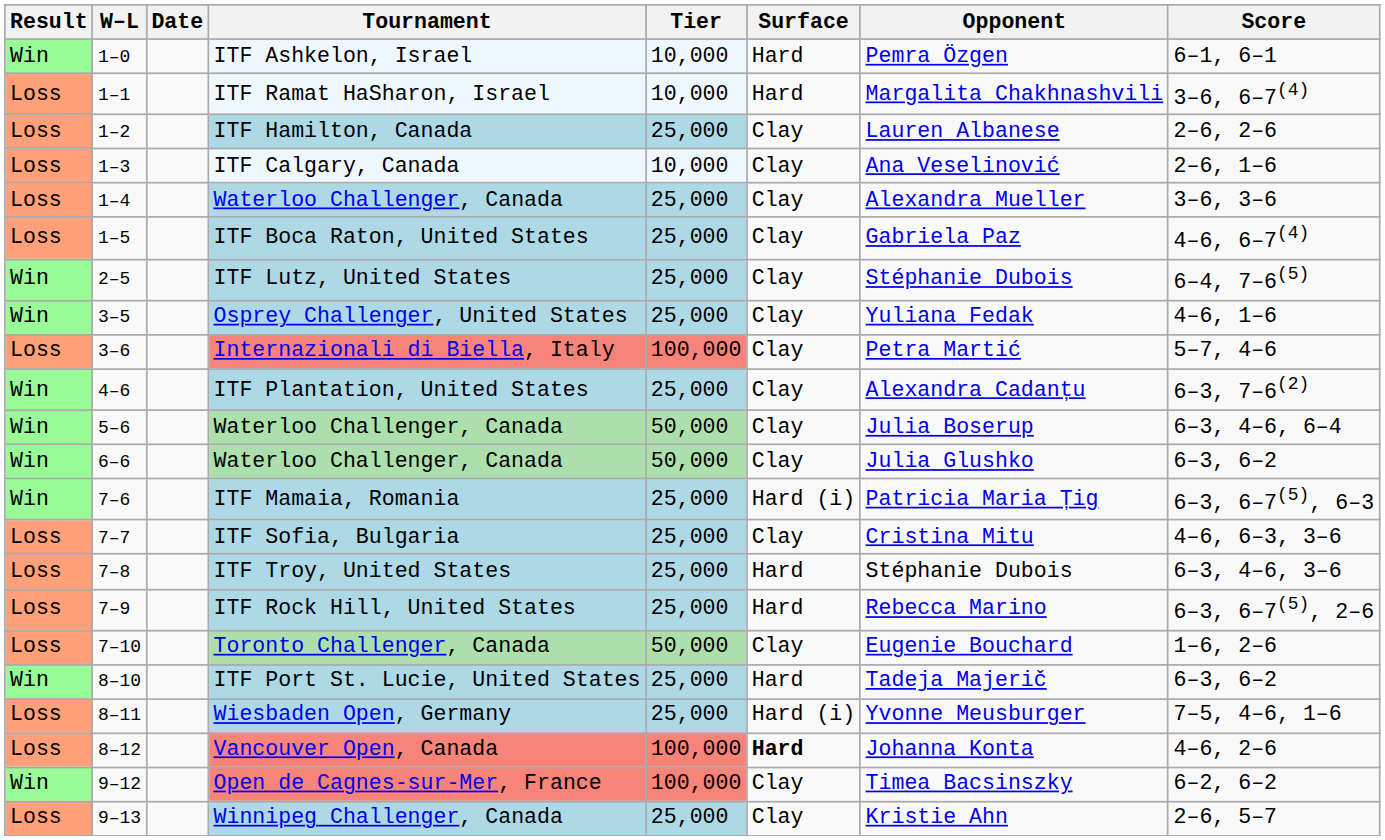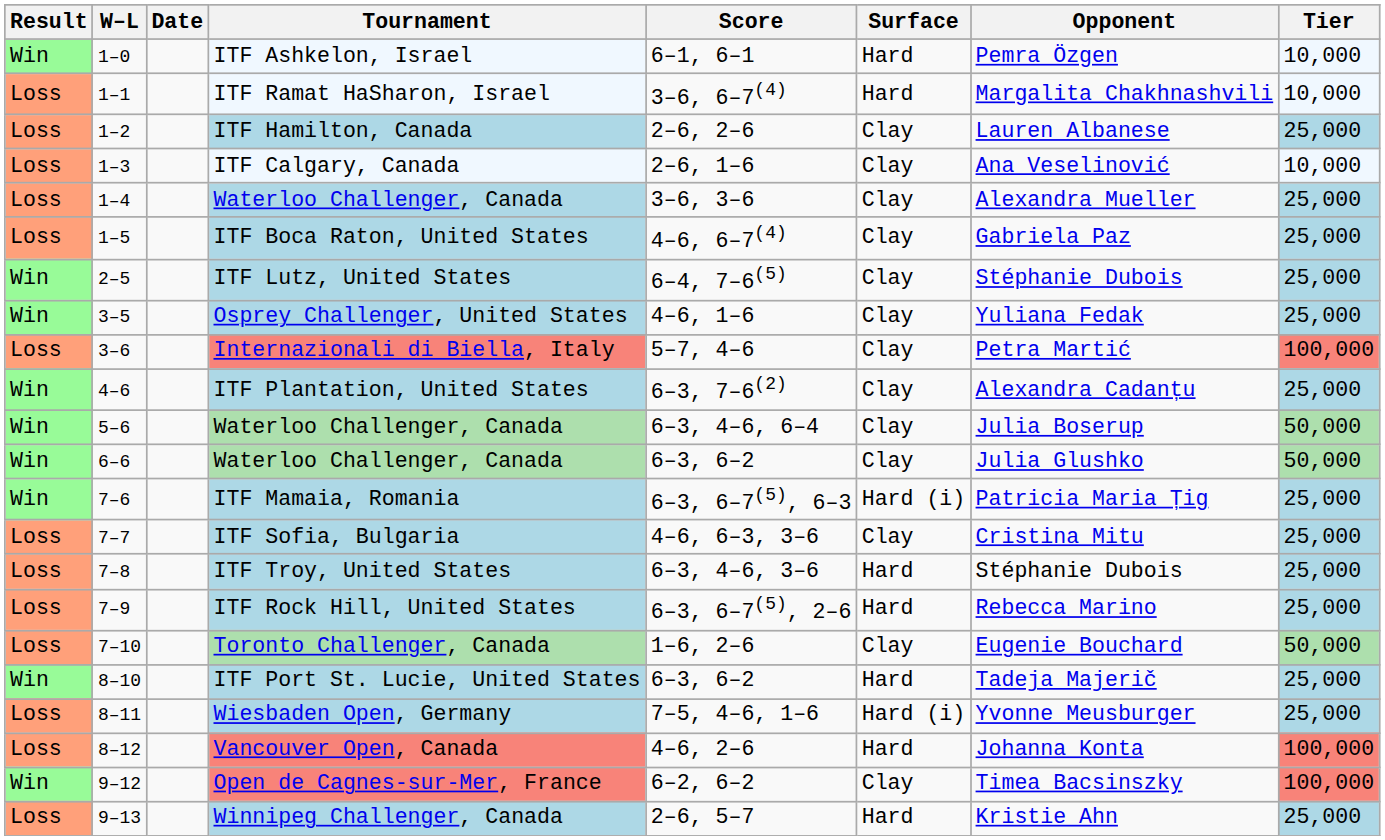columns swapped: Tier <-> Score
Vancouver Open, Canada | Surface: bold -> normal
Winnipeg Challenger, Canada | Surface: Clay -> Hard
